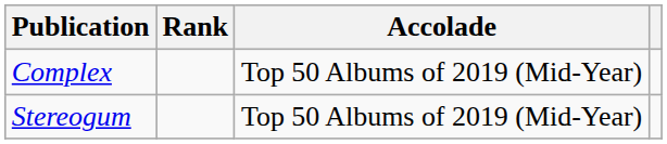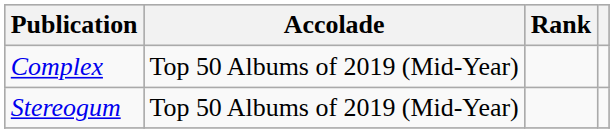columns swapped: Accolade <-> Rank
